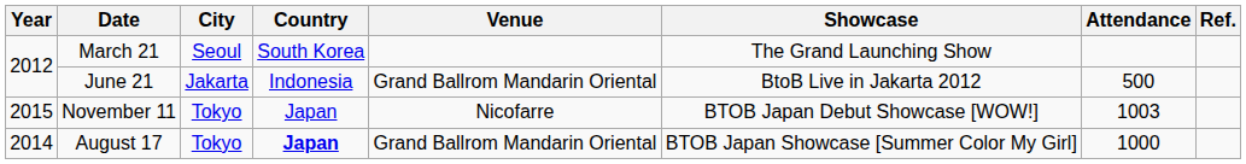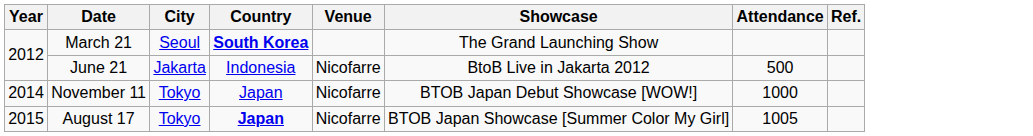March 21 | Country: normal -> bold
June 21 | Venue: Grand Ballrom Mandarin Oriental -> Nicofarre
November 11 | Year: 2015 -> 2014
November 11 | Attendance: 1003 -> 1000
August 17 | Year: 2014 -> 2015
August 17 | Venue: Grand Ballrom Mandarin Oriental -> Nicofarre
August 17 | Attendance: 1000 -> 1005
